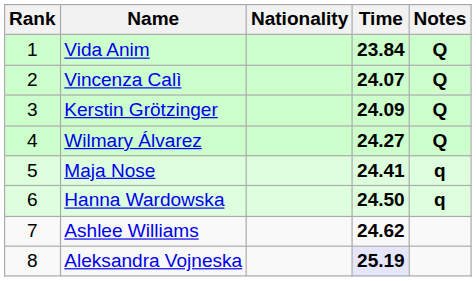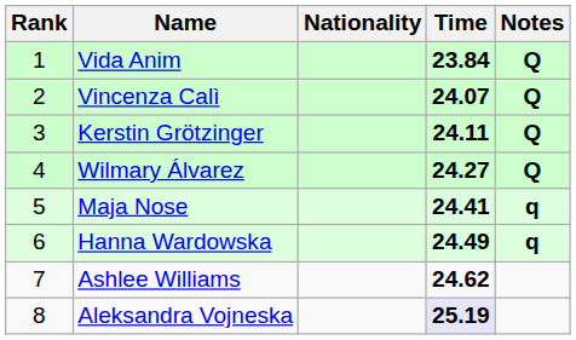Kerstin Grötzinger | Time: 24.09 -> 24.11
Hanna Wardowska | Time: 24.50 -> 24.49
